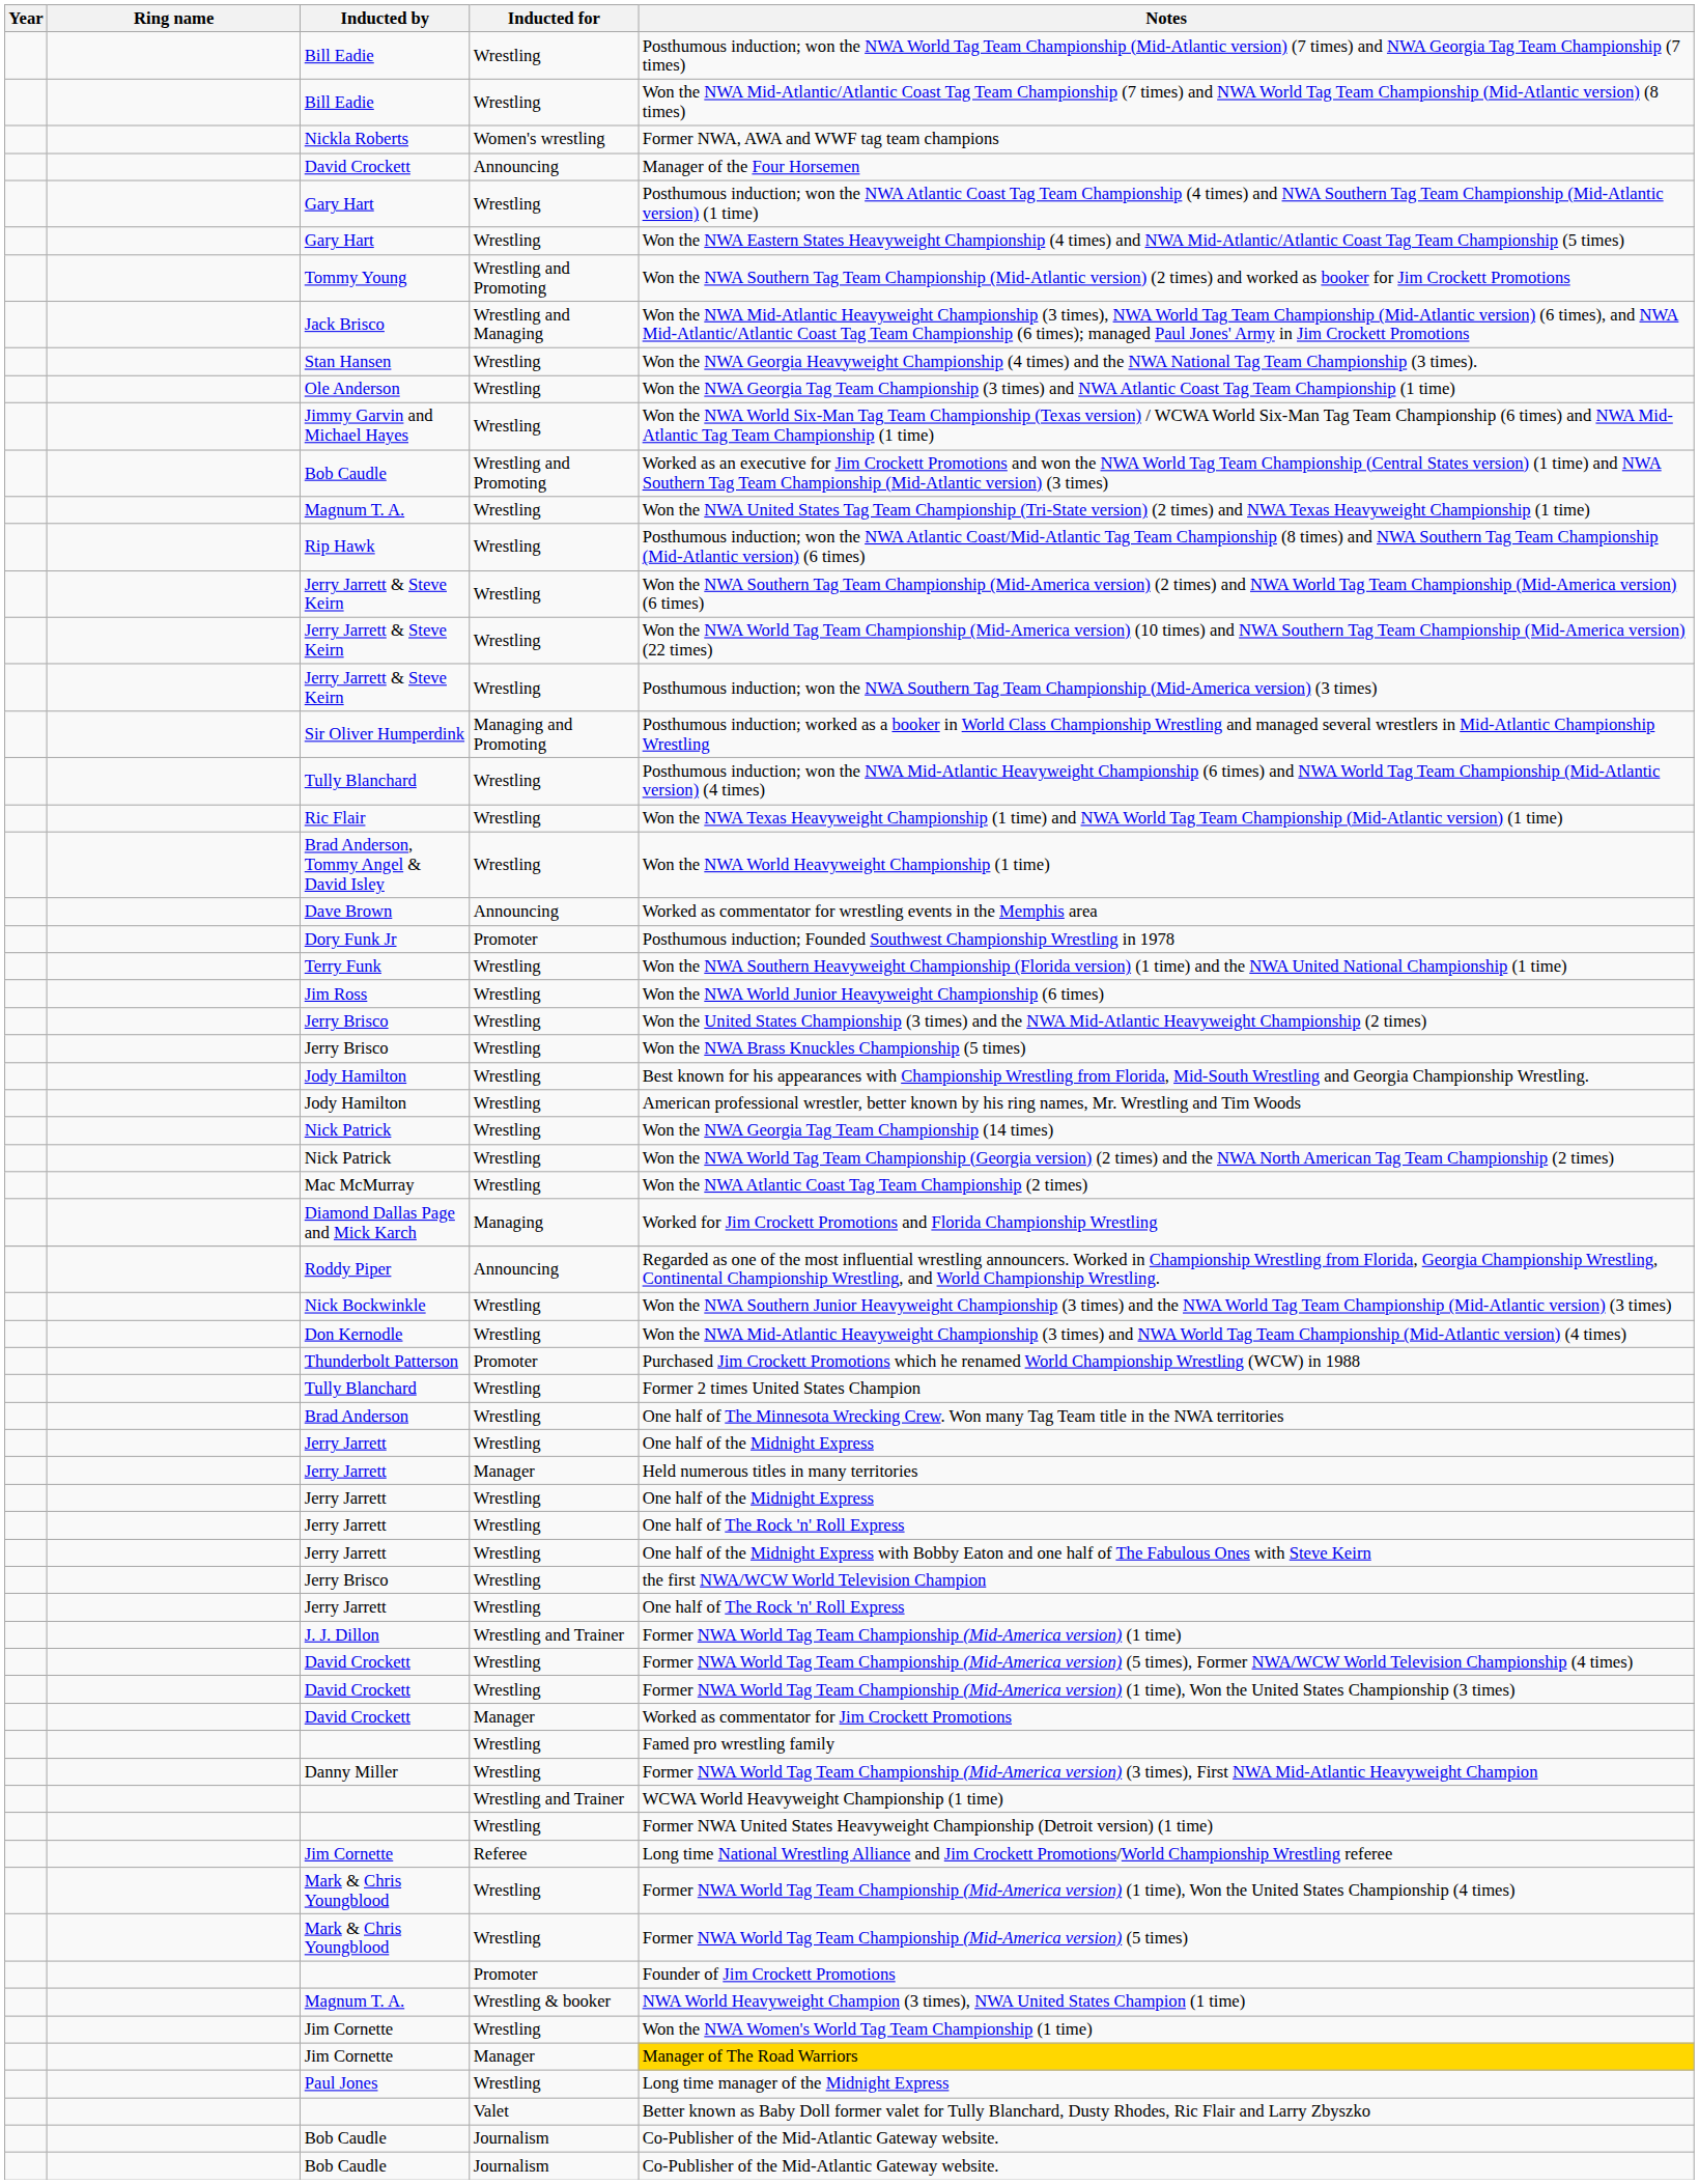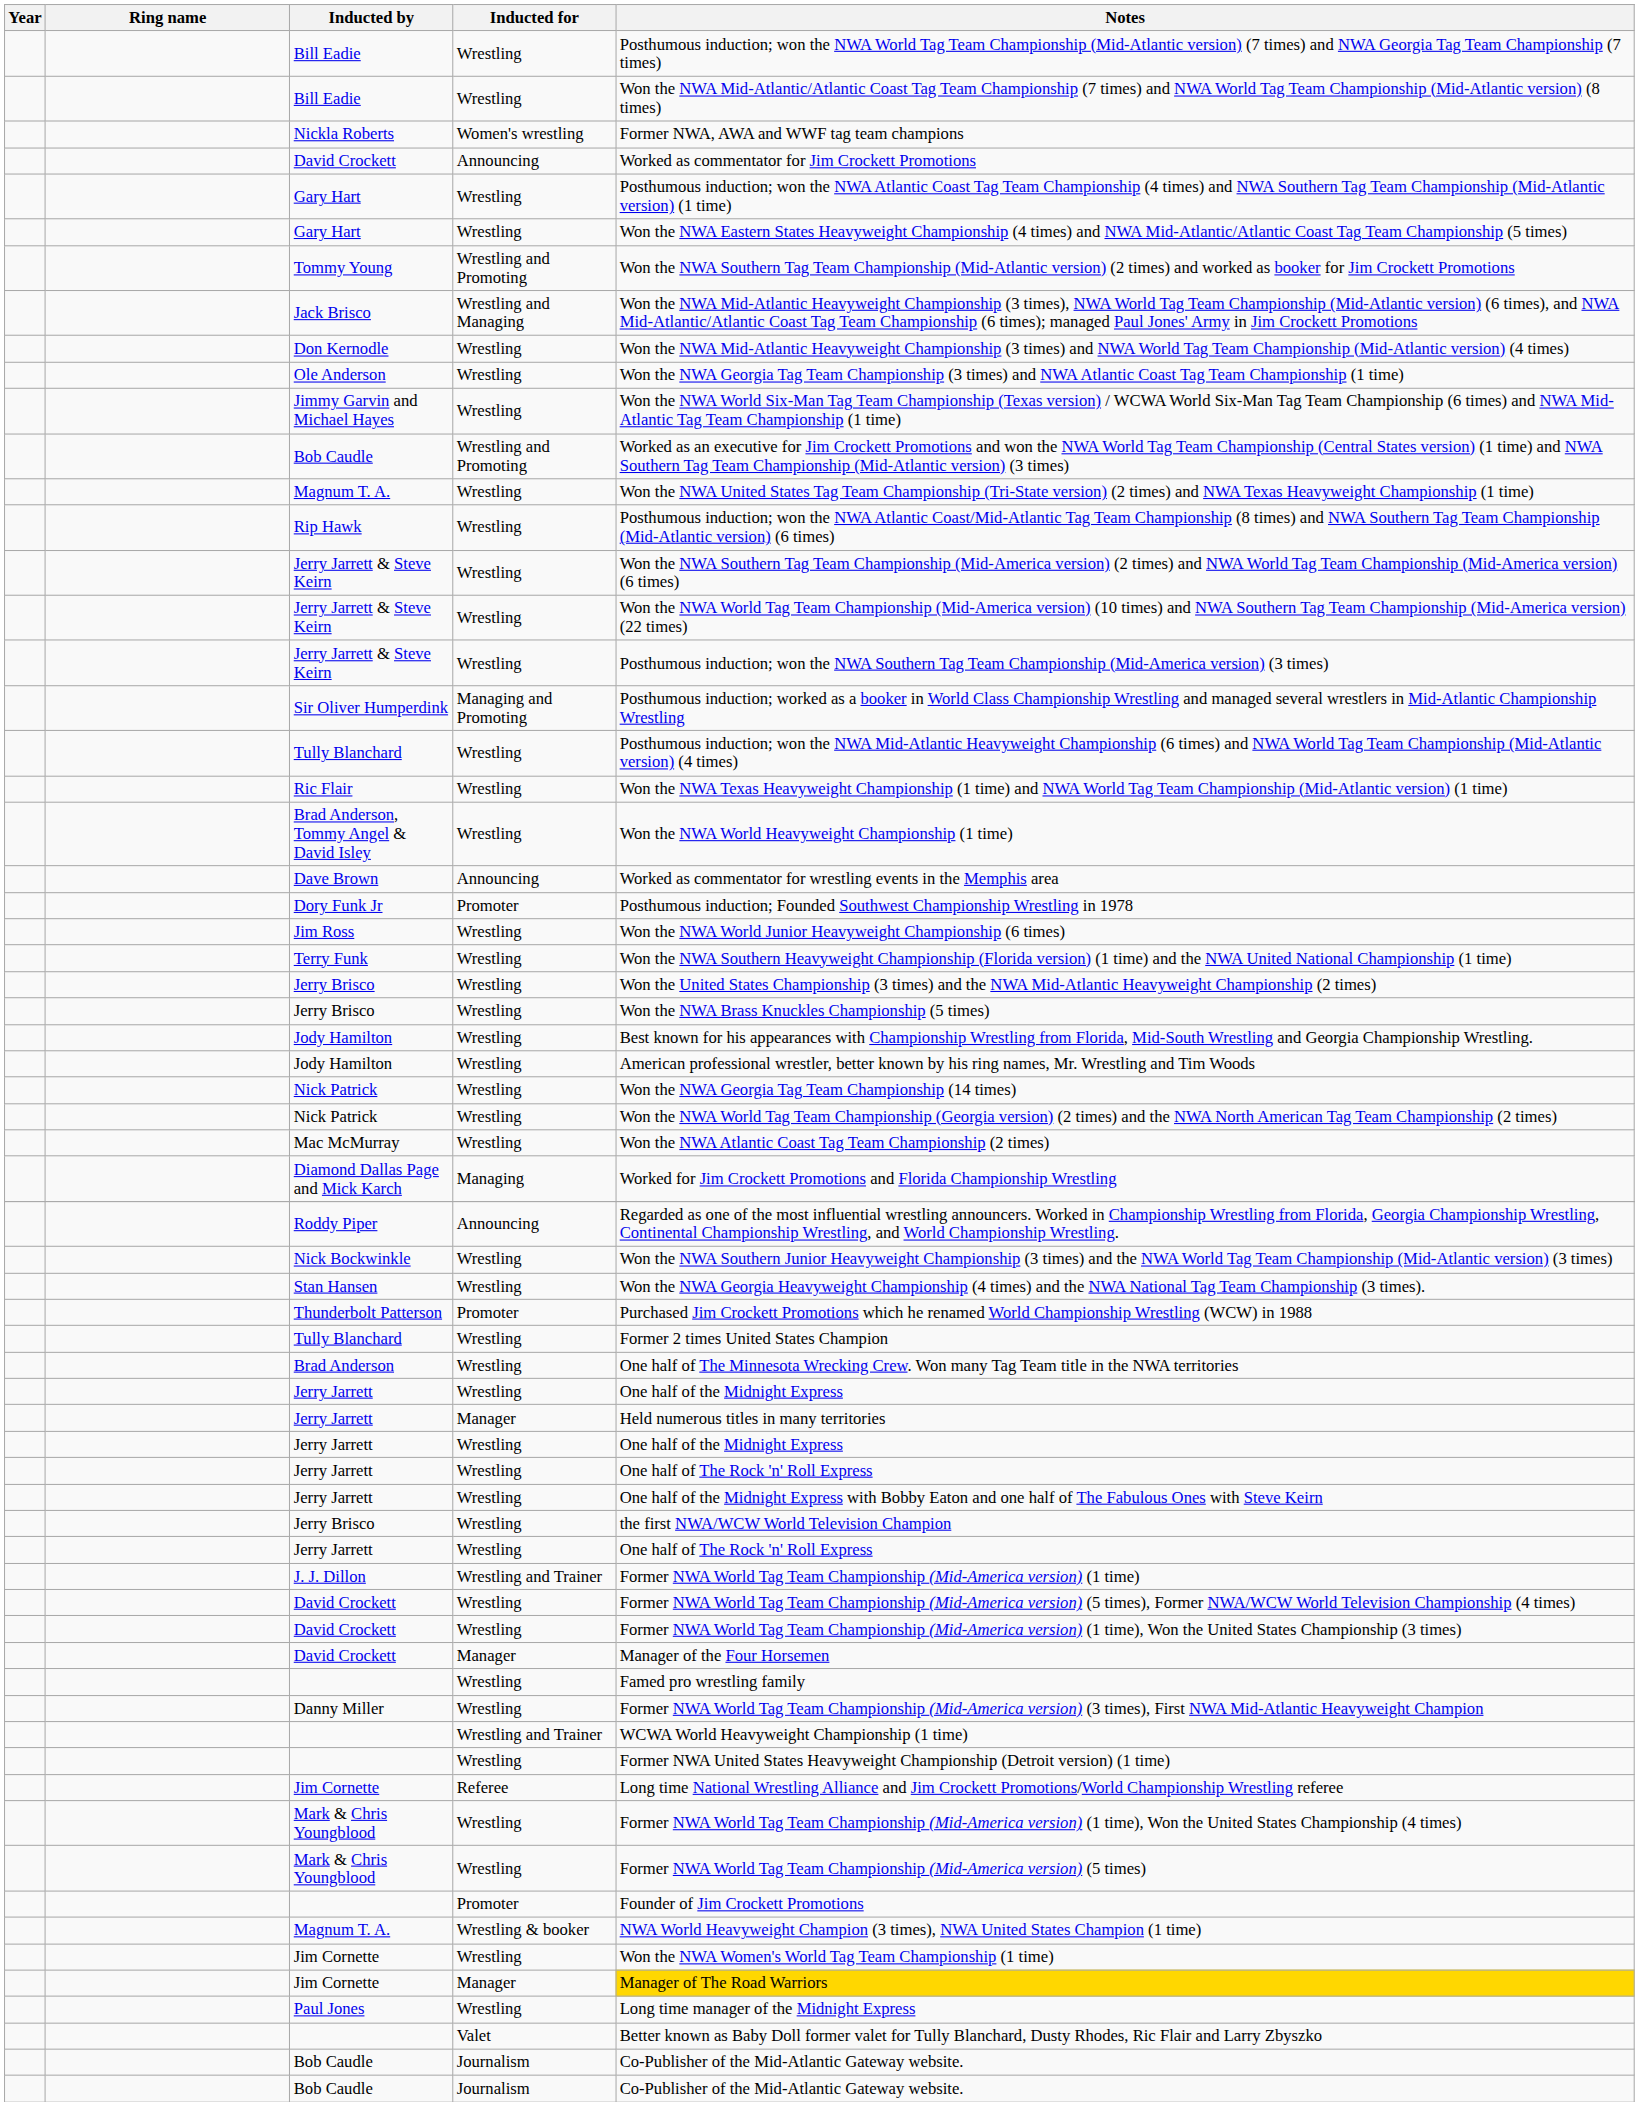David Crockett / Announcing | Notes: Manager of the Four Horsemen -> Worked as commentator for Jim Crockett Promotions
rows swapped: Don Kernodle <-> Stan Hansen
rows swapped: Jim Ross <-> Terry Funk
David Crockett / Manager | Notes: Worked as commentator for Jim Crockett Promotions -> Manager of the Four Horsemen
